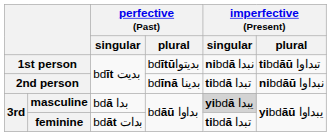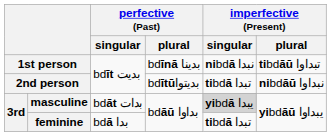1st person | perfective (Past) / plural: bdītūبديتوا -> bdīnā بدينا
2nd person | perfective (Past) / plural: bdīnā بدينا -> bdītūبديتوا
masculine | perfective (Past) / singular: bdā بدا -> bdāt بدات
feminine | perfective (Past) / singular: bdāt بدات -> bdā بدا
